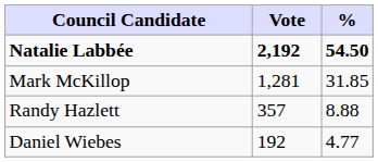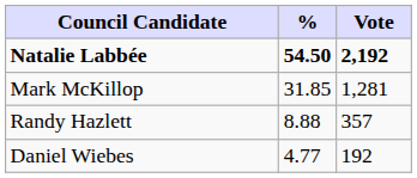columns swapped: Vote <-> %
